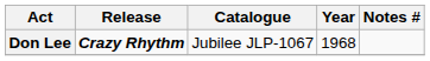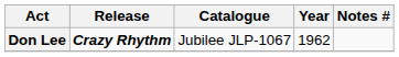Don Lee | Year: 1968 -> 1962
